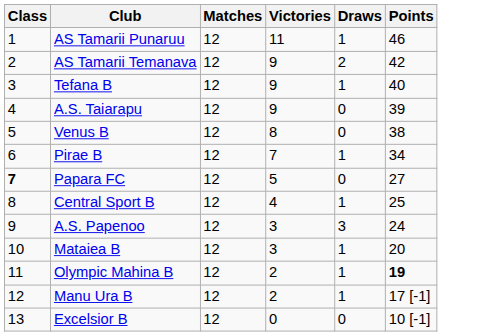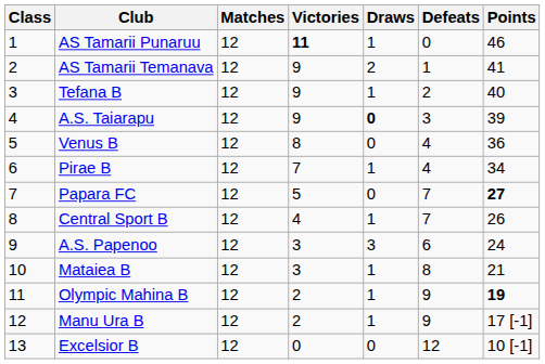+ column: Defeats | 0 | 1 | 2 | 3 | 4 | 4 | 7 | 7 | 6 | 8 | 9 | 9 | 12
AS Tamarii Punaruu | Victories: normal -> bold
AS Tamarii Temanava | Points: 42 -> 41
A.S. Taiarapu | Draws: normal -> bold
Venus B | Points: 38 -> 36
Papara FC | Class: bold -> normal
Papara FC | Points: normal -> bold
Central Sport B | Points: 25 -> 26
Mataiea B | Points: 20 -> 21
